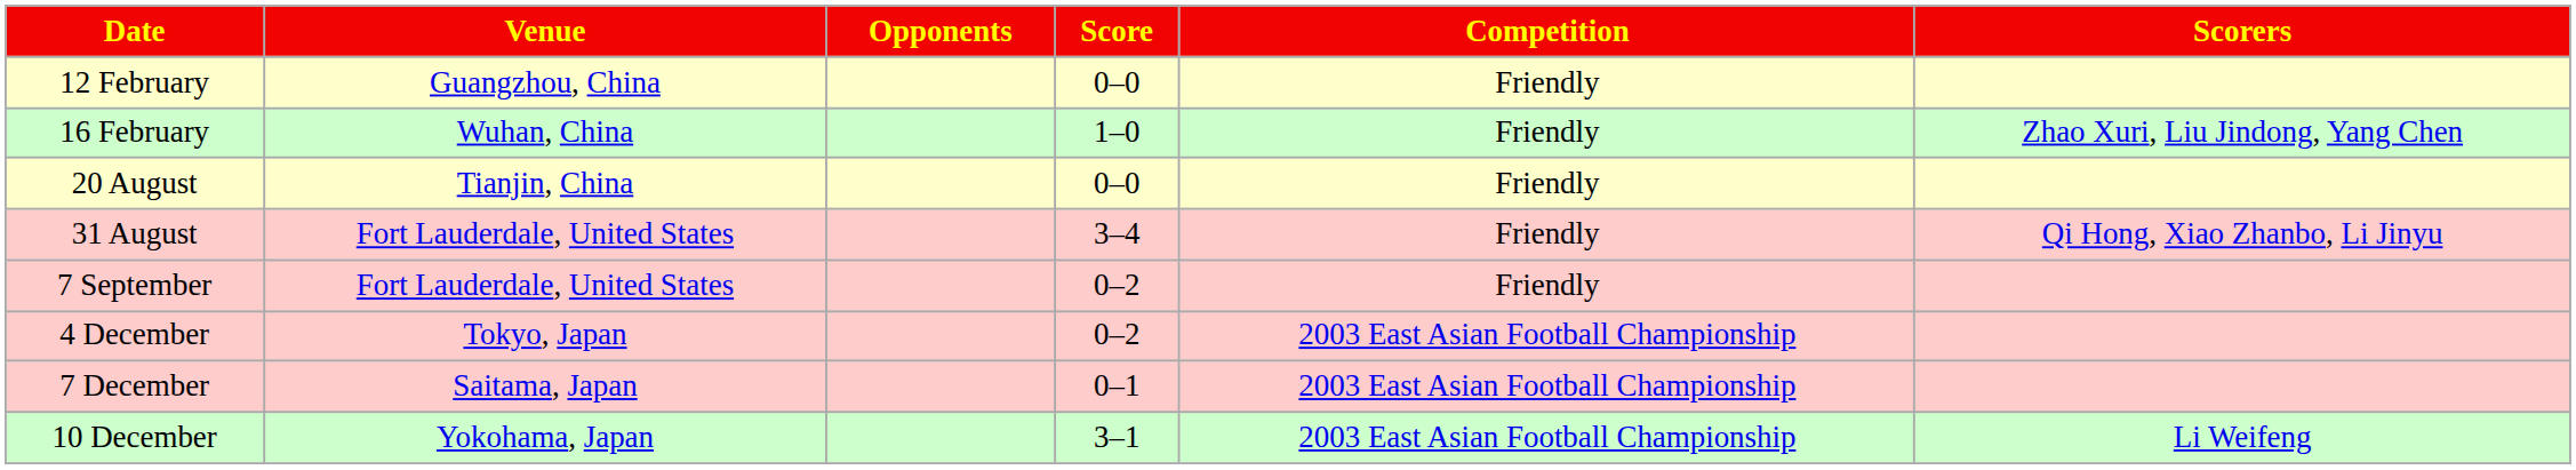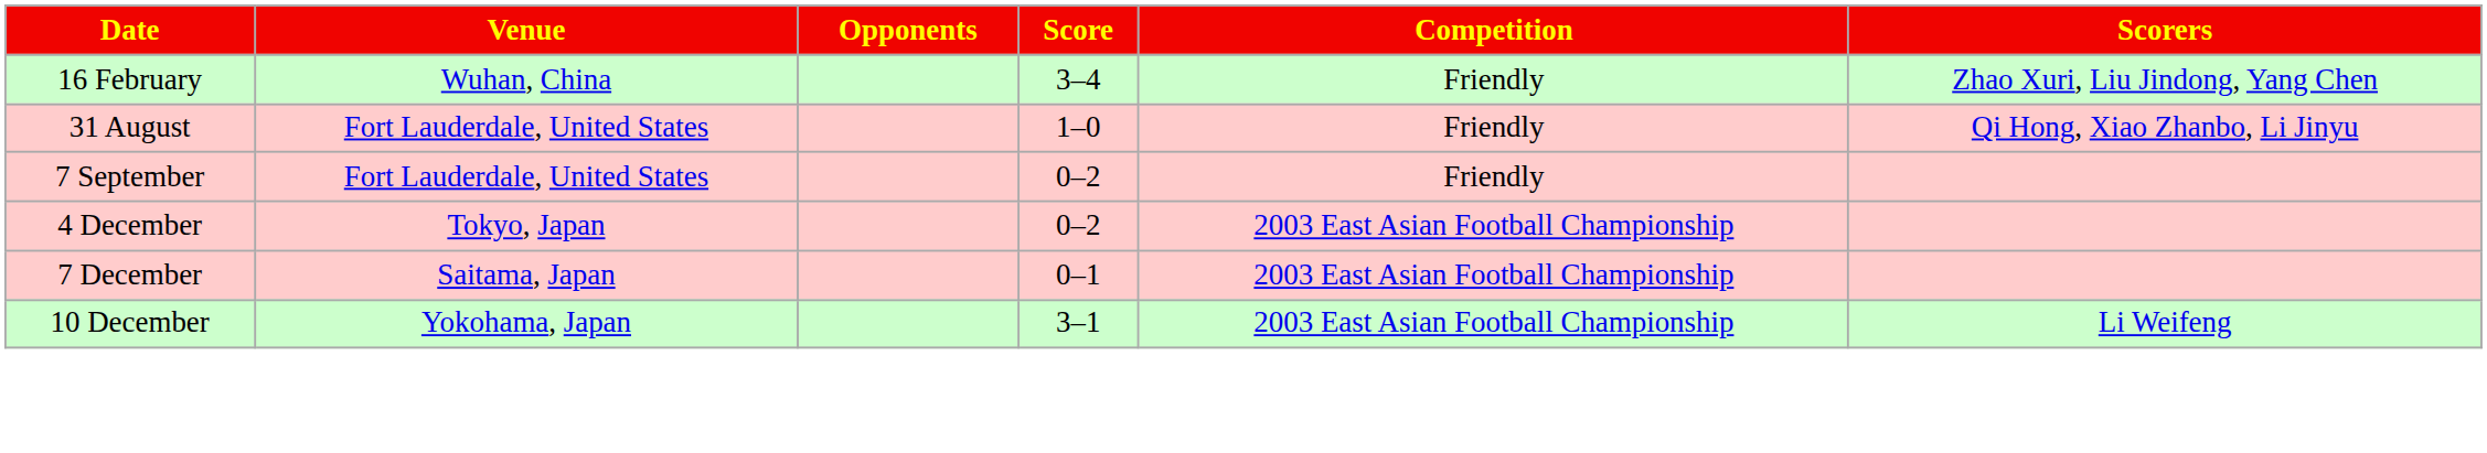- row: 12 February | Guangzhou, China | 0–0 | Friendly
16 February | Score: 1–0 -> 3–4
- row: 20 August | Tianjin, China | 0–0 | Friendly
31 August | Score: 3–4 -> 1–0
